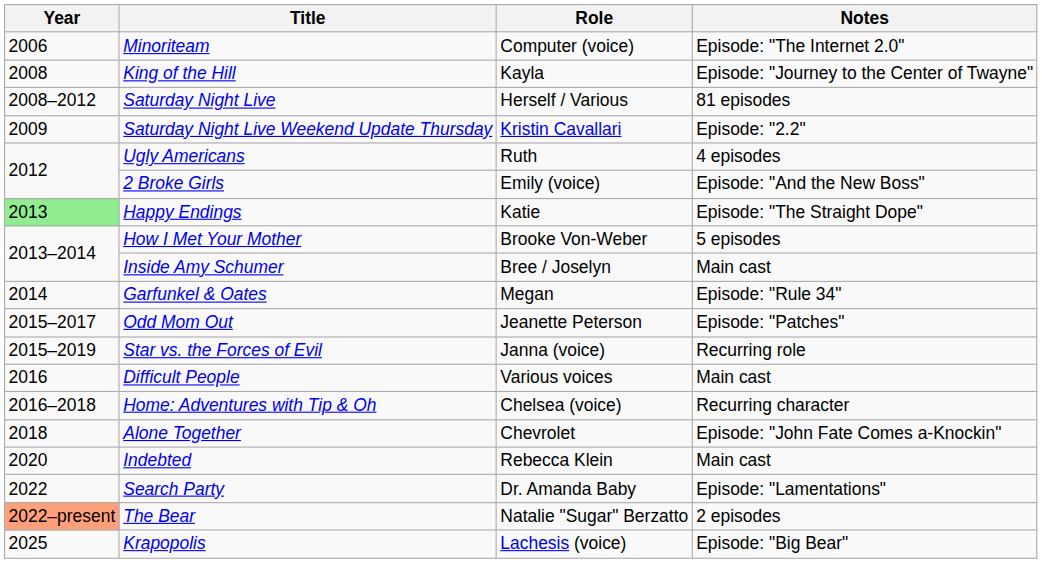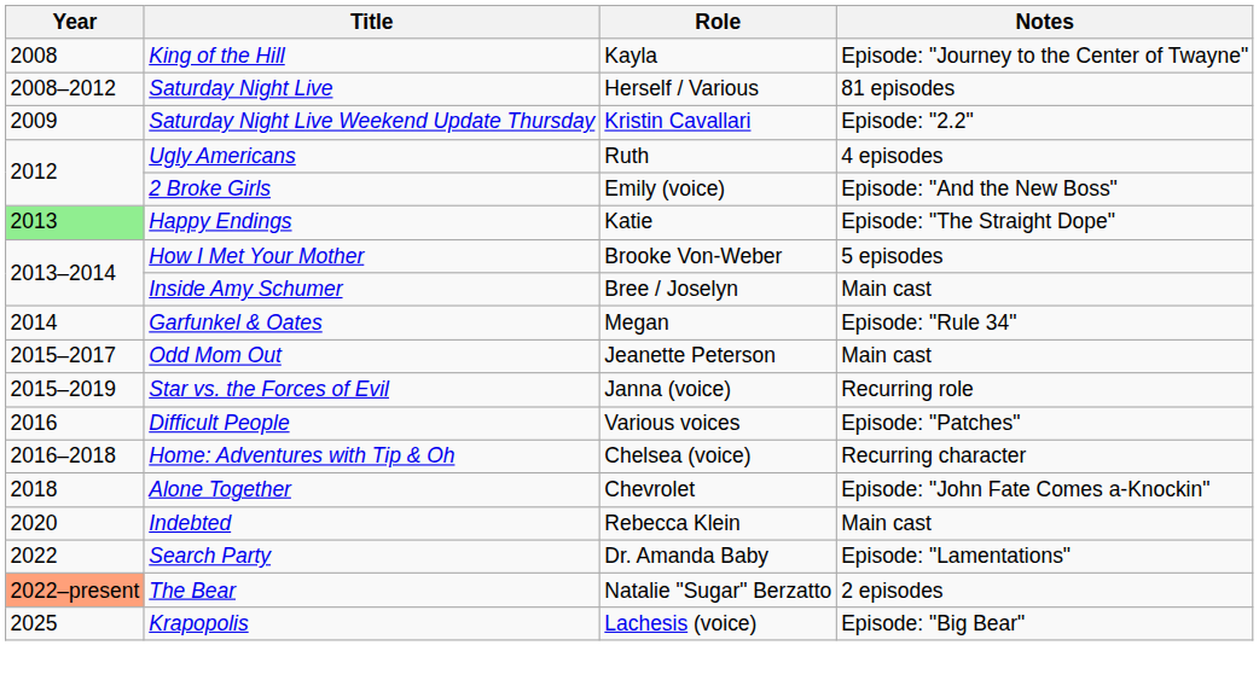- row: 2006 | Minoriteam | Computer (voice) | Episode: "The Internet 2.0"
Odd Mom Out | Notes: Episode: "Patches" -> Main cast
Difficult People | Notes: Main cast -> Episode: "Patches"
